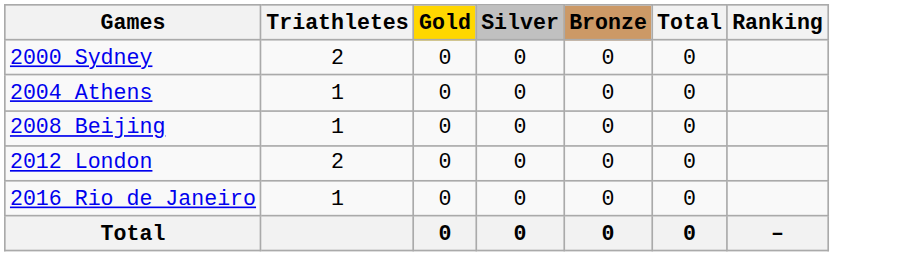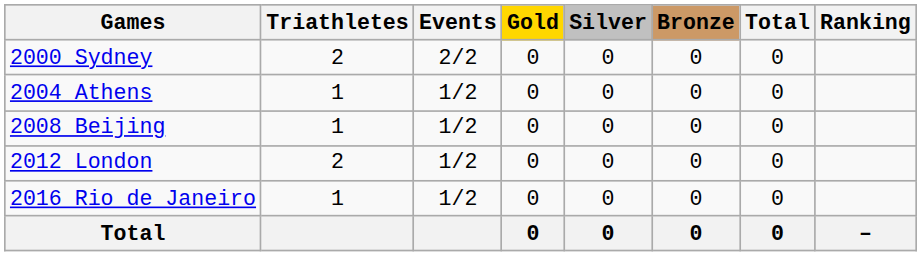+ column: Events | 2/2 | 1/2 | 1/2 | 1/2 | 1/2
